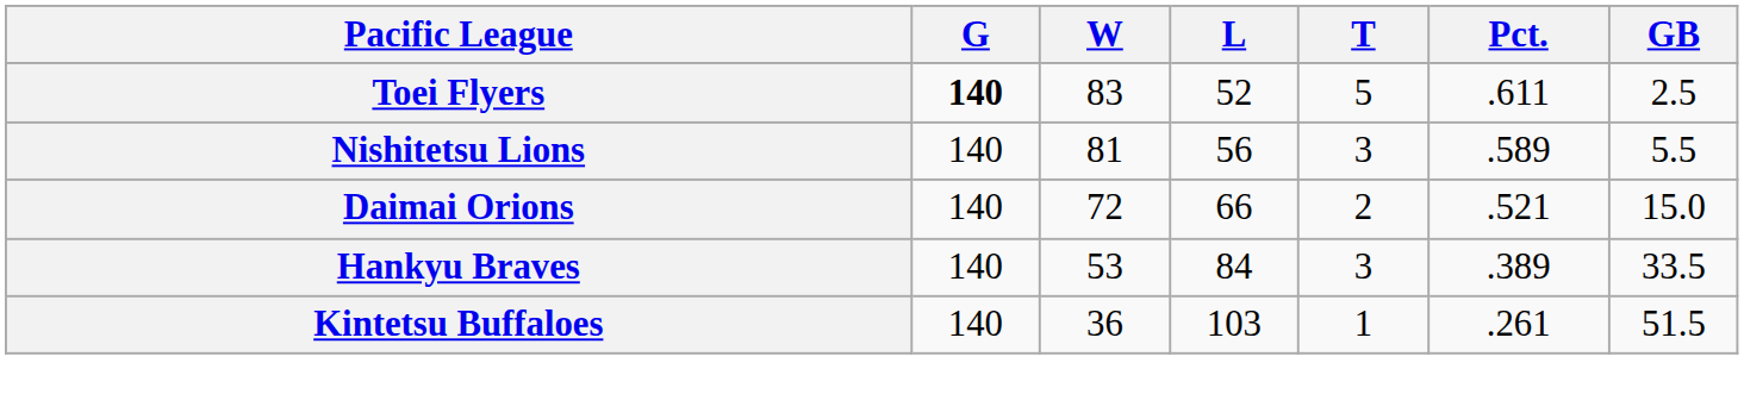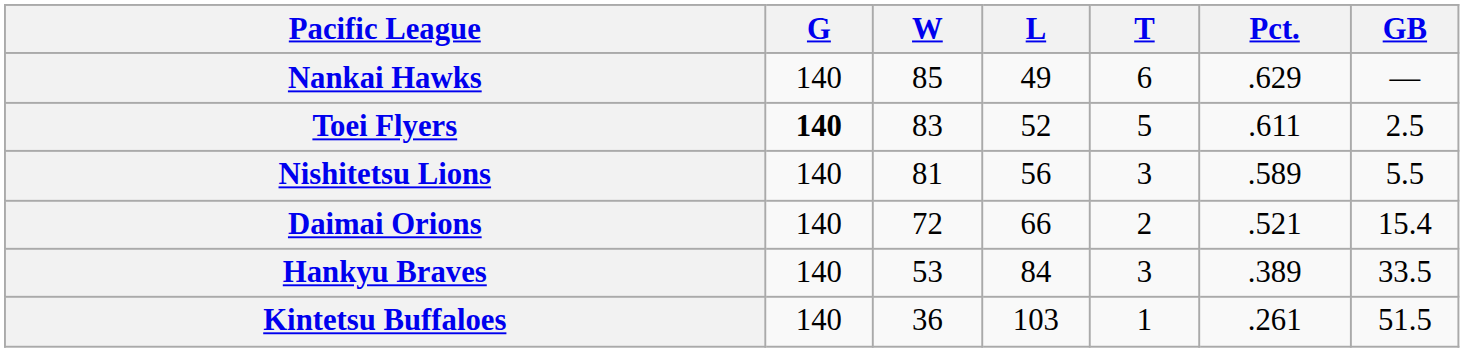+ row: Nankai Hawks | 140 | 85 | 49 | 6 | .629 | —
Daimai Orions | GB: 15.0 -> 15.4
